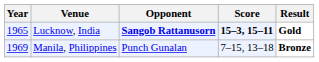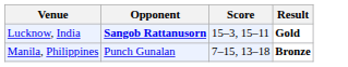- column: Year | 1965 | 1969
Lucknow, India | Score: bold -> normal
